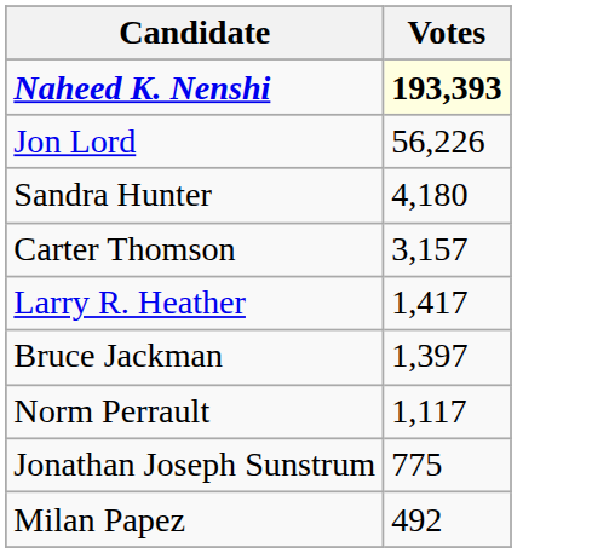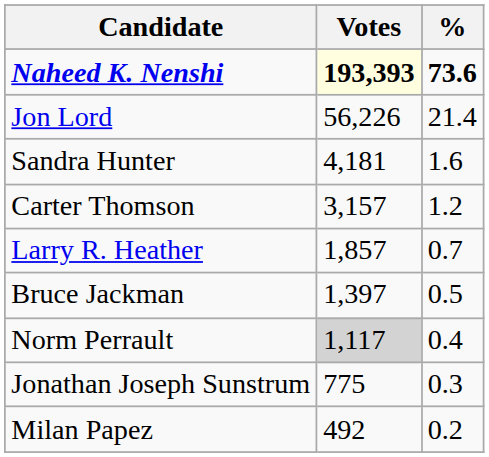+ column: % | 73.6 | 21.4 | 1.6 | 1.2 | 0.7 | 0.5 | 0.4 | 0.3 | 0.2
Sandra Hunter | Votes: 4,180 -> 4,181
Larry R. Heather | Votes: 1,417 -> 1,857
Norm Perrault | Votes: no background -> lightgrey background
